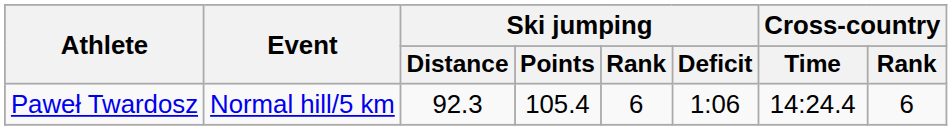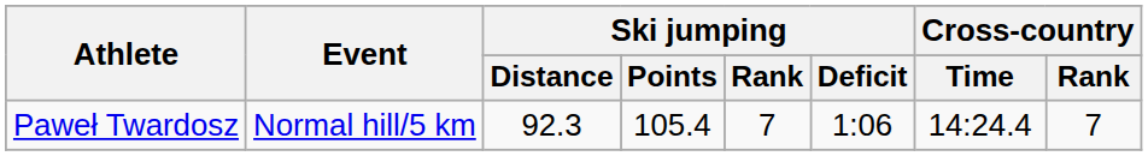Paweł Twardosz | Ski jumping / Rank: 6 -> 7
Paweł Twardosz | Cross-country / Rank: 6 -> 7
